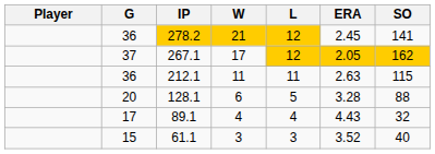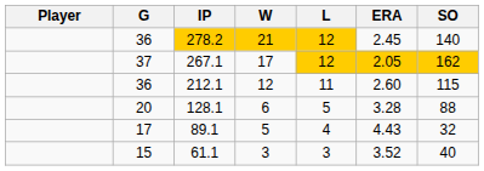278.2 | SO: 141 -> 140
212.1 | W: 11 -> 12
212.1 | ERA: 2.63 -> 2.60
89.1 | W: 4 -> 5
